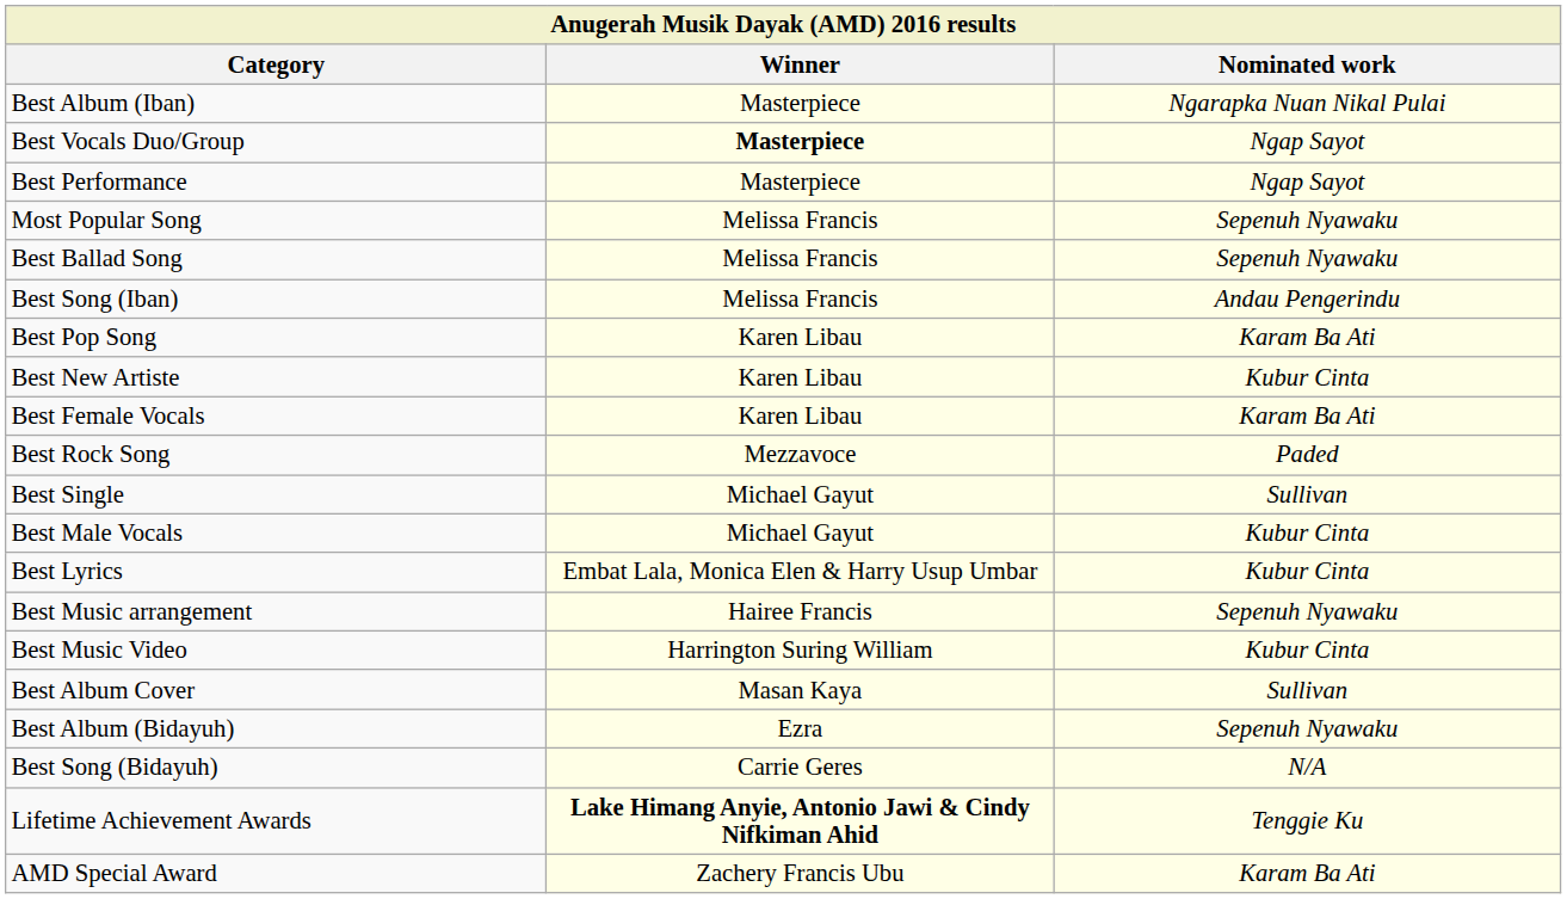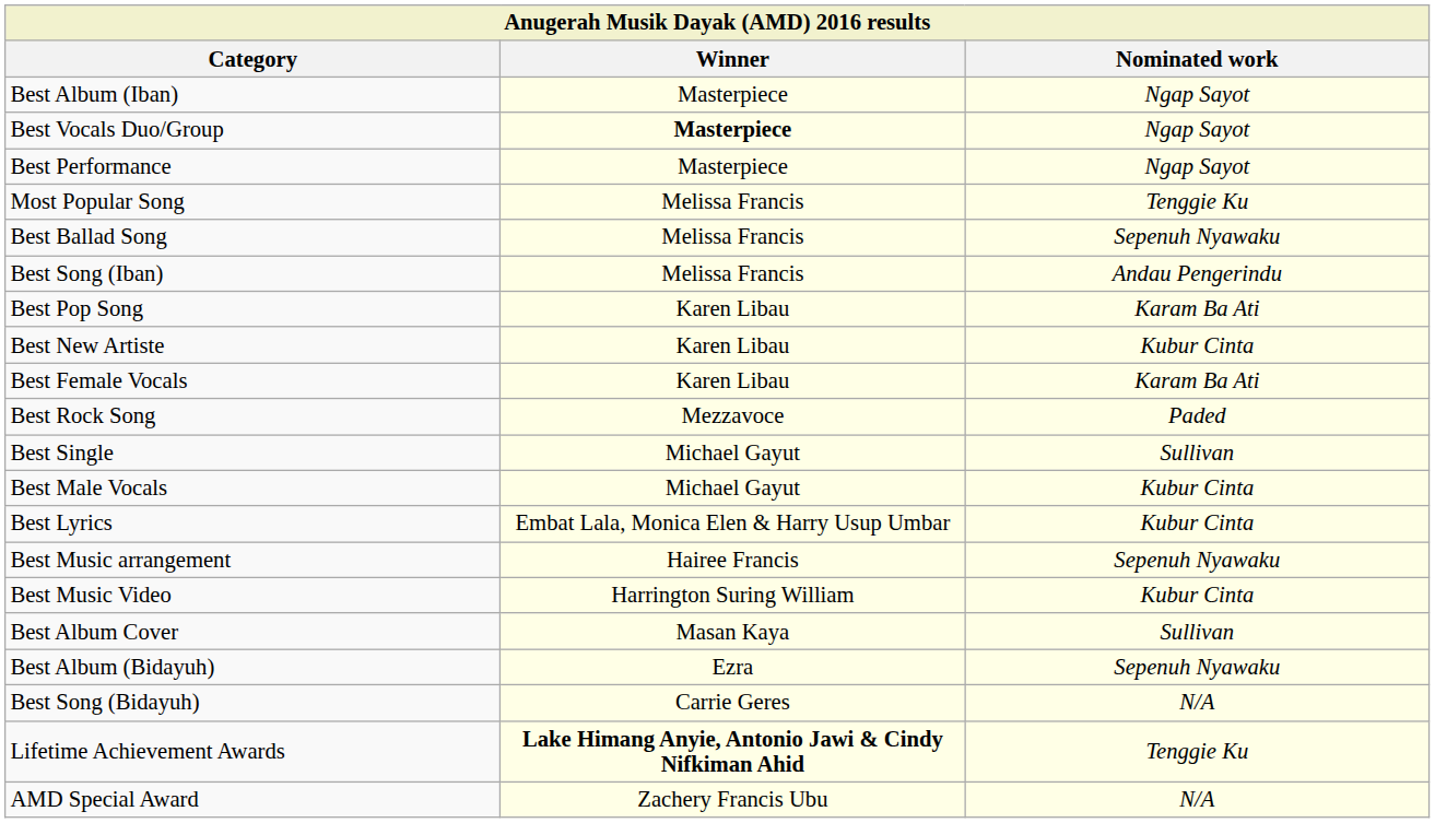Best Album (Iban) | Nominated work: Ngarapka Nuan Nikal Pulai -> Ngap Sayot
Most Popular Song | Nominated work: Sepenuh Nyawaku -> Tenggie Ku
AMD Special Award | Nominated work: Karam Ba Ati -> N/A
